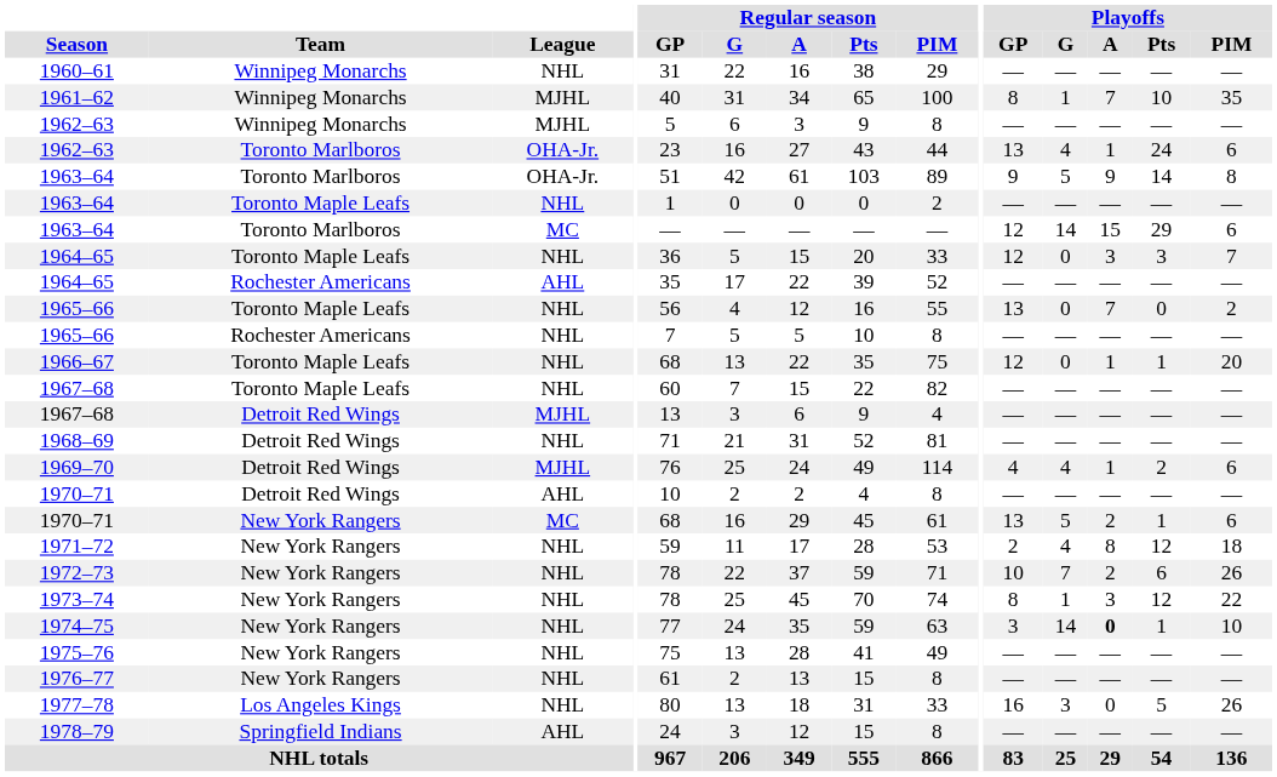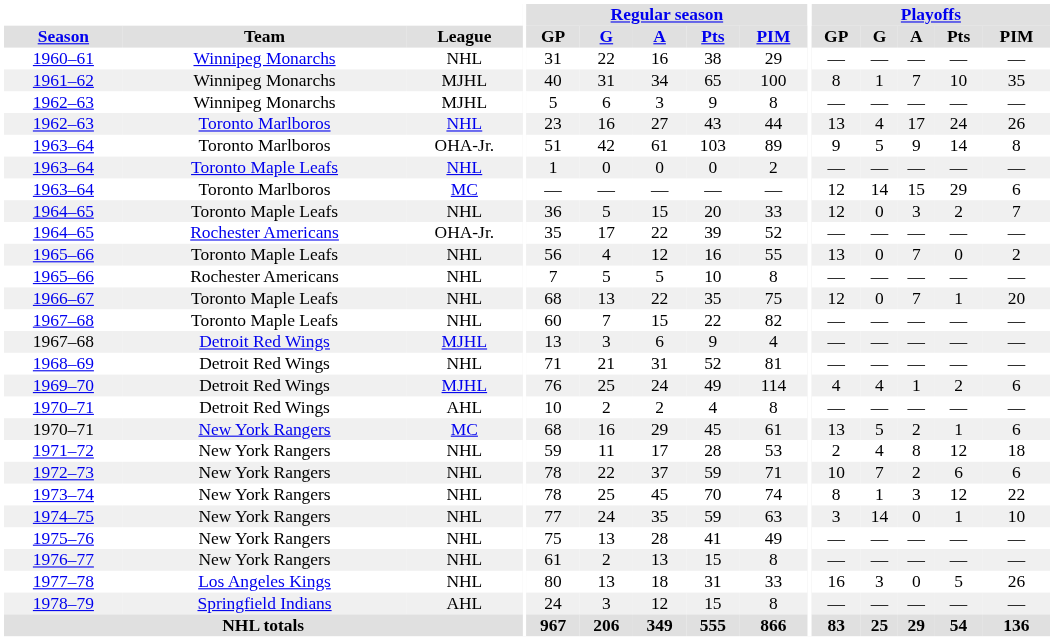1962–63 / Toronto Marlboros | League: OHA-Jr. -> NHL
1962–63 / Toronto Marlboros | Playoffs / A: 1 -> 17
1962–63 / Toronto Marlboros | Playoffs / PIM: 6 -> 26
1964–65 / Toronto Maple Leafs | Playoffs / Pts: 3 -> 2
1964–65 / Rochester Americans | League: AHL -> OHA-Jr.
1966–67 | Playoffs / A: 1 -> 7
1972–73 | Playoffs / PIM: 26 -> 6
1974–75 | Playoffs / A: bold -> normal
